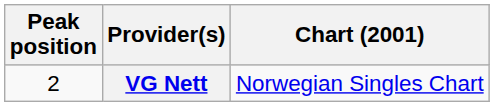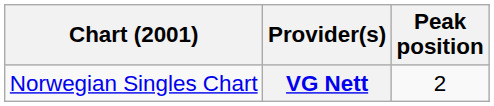columns swapped: Chart (2001) <-> Peak position
